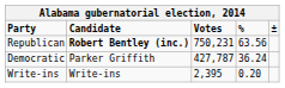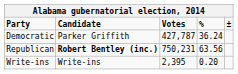rows swapped: Republican <-> Democratic
